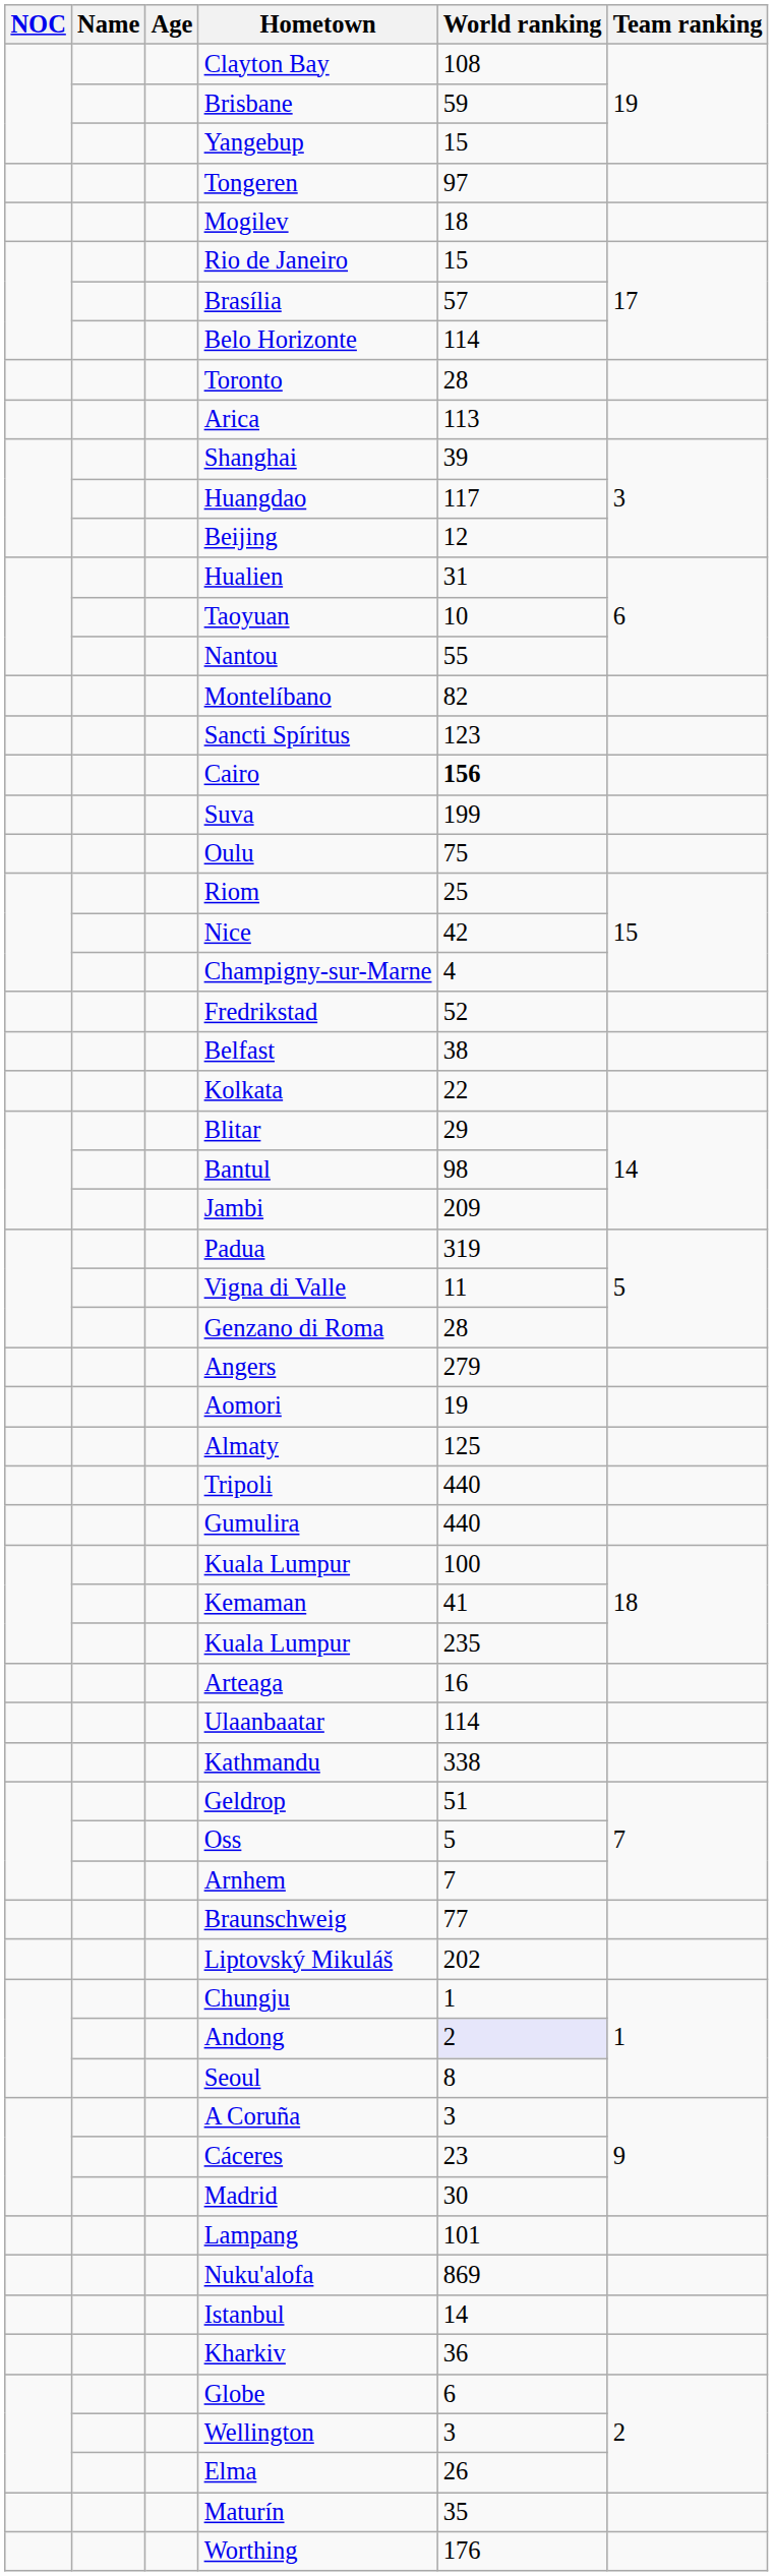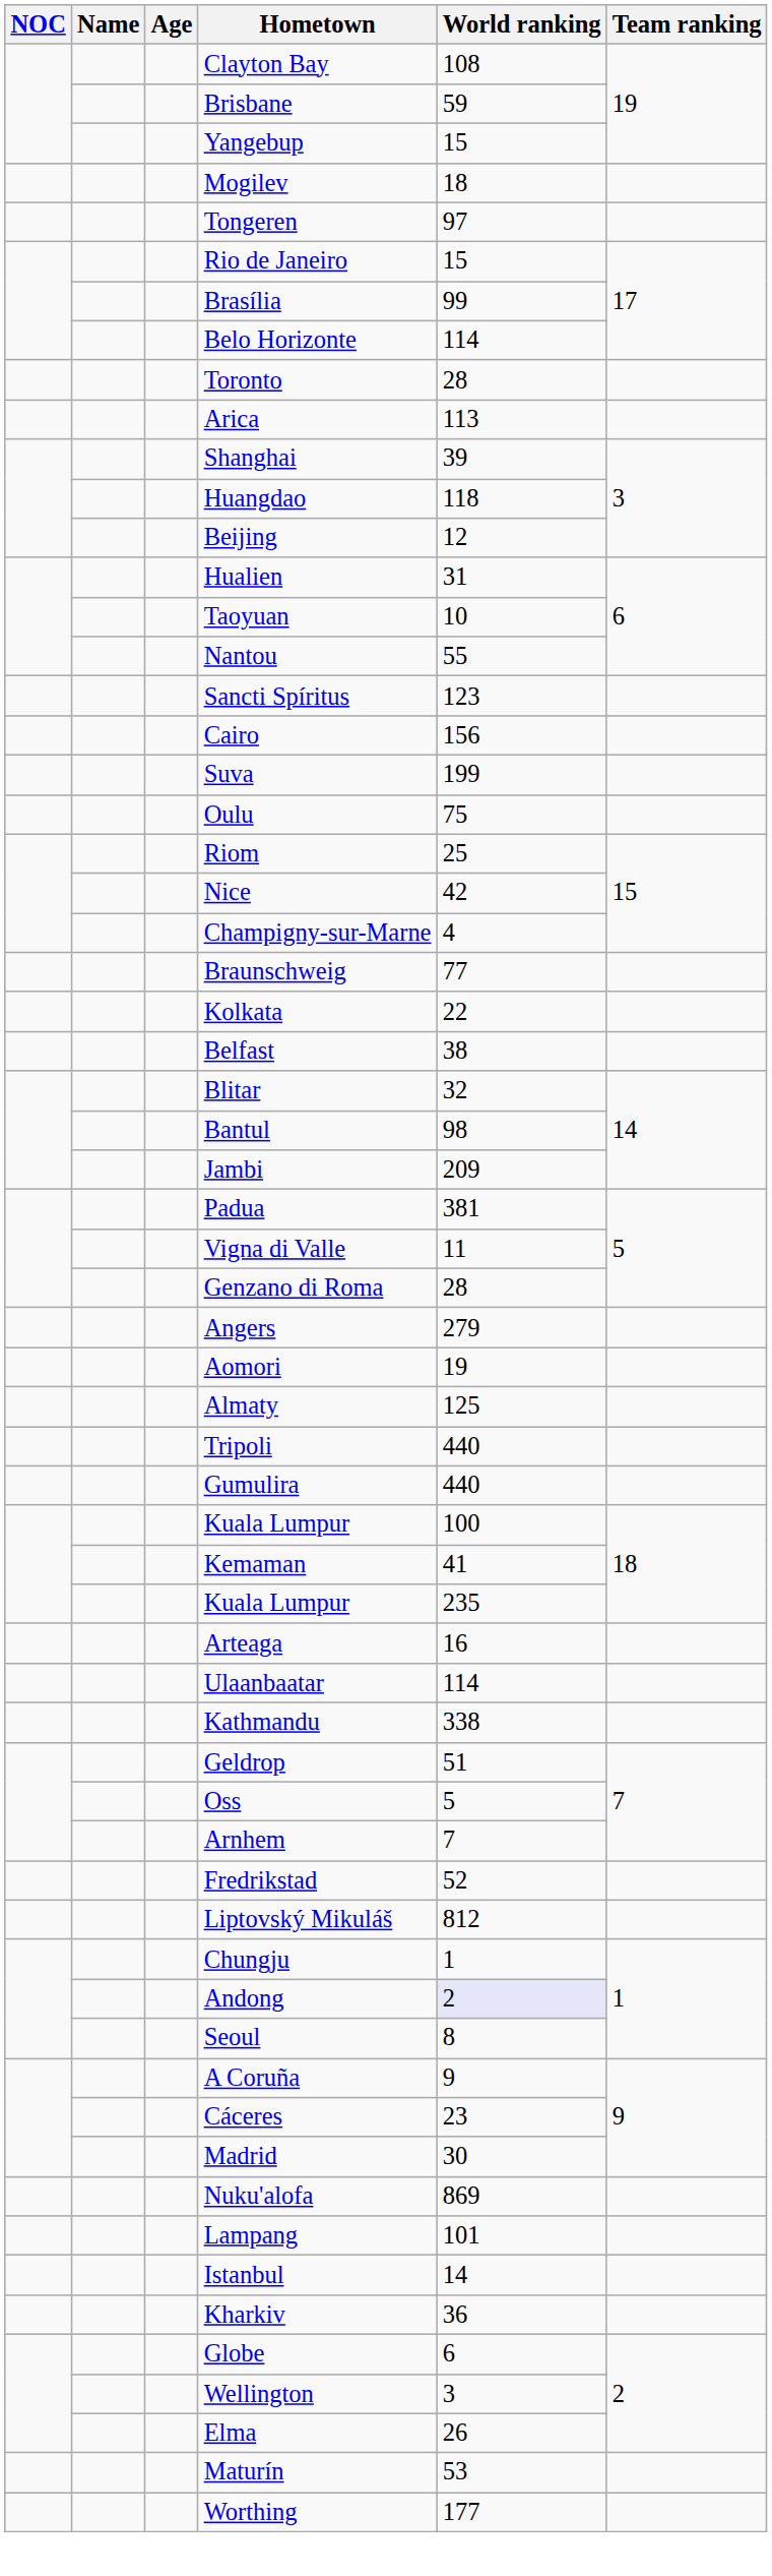rows swapped: Mogilev <-> Tongeren
Brasília | World ranking: 57 -> 99
Huangdao | World ranking: 117 -> 118
- row: Montelíbano | 82
Cairo | World ranking: bold -> normal
rows swapped: Braunschweig <-> Fredrikstad
rows swapped: Belfast <-> Kolkata
Blitar | World ranking: 29 -> 32
Padua | World ranking: 319 -> 381
Liptovský Mikuláš | World ranking: 202 -> 812
A Coruña | World ranking: 3 -> 9
rows swapped: Lampang <-> Nuku'alofa
Maturín | World ranking: 35 -> 53
Worthing | World ranking: 176 -> 177
